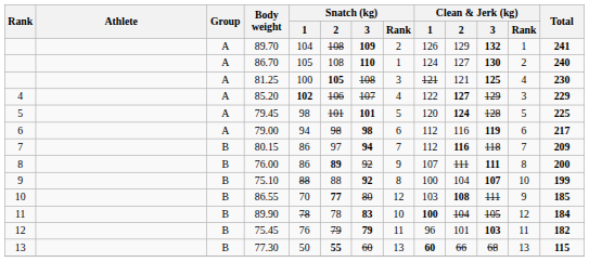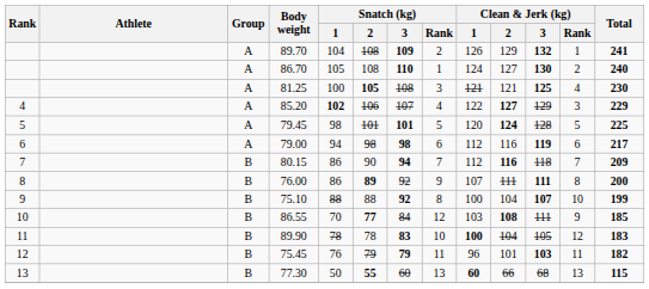80.15 | Snatch (kg) / 2: 97 -> 90
86.55 | Snatch (kg) / 3: 80 -> 84
89.90 | Total: 184 -> 183
